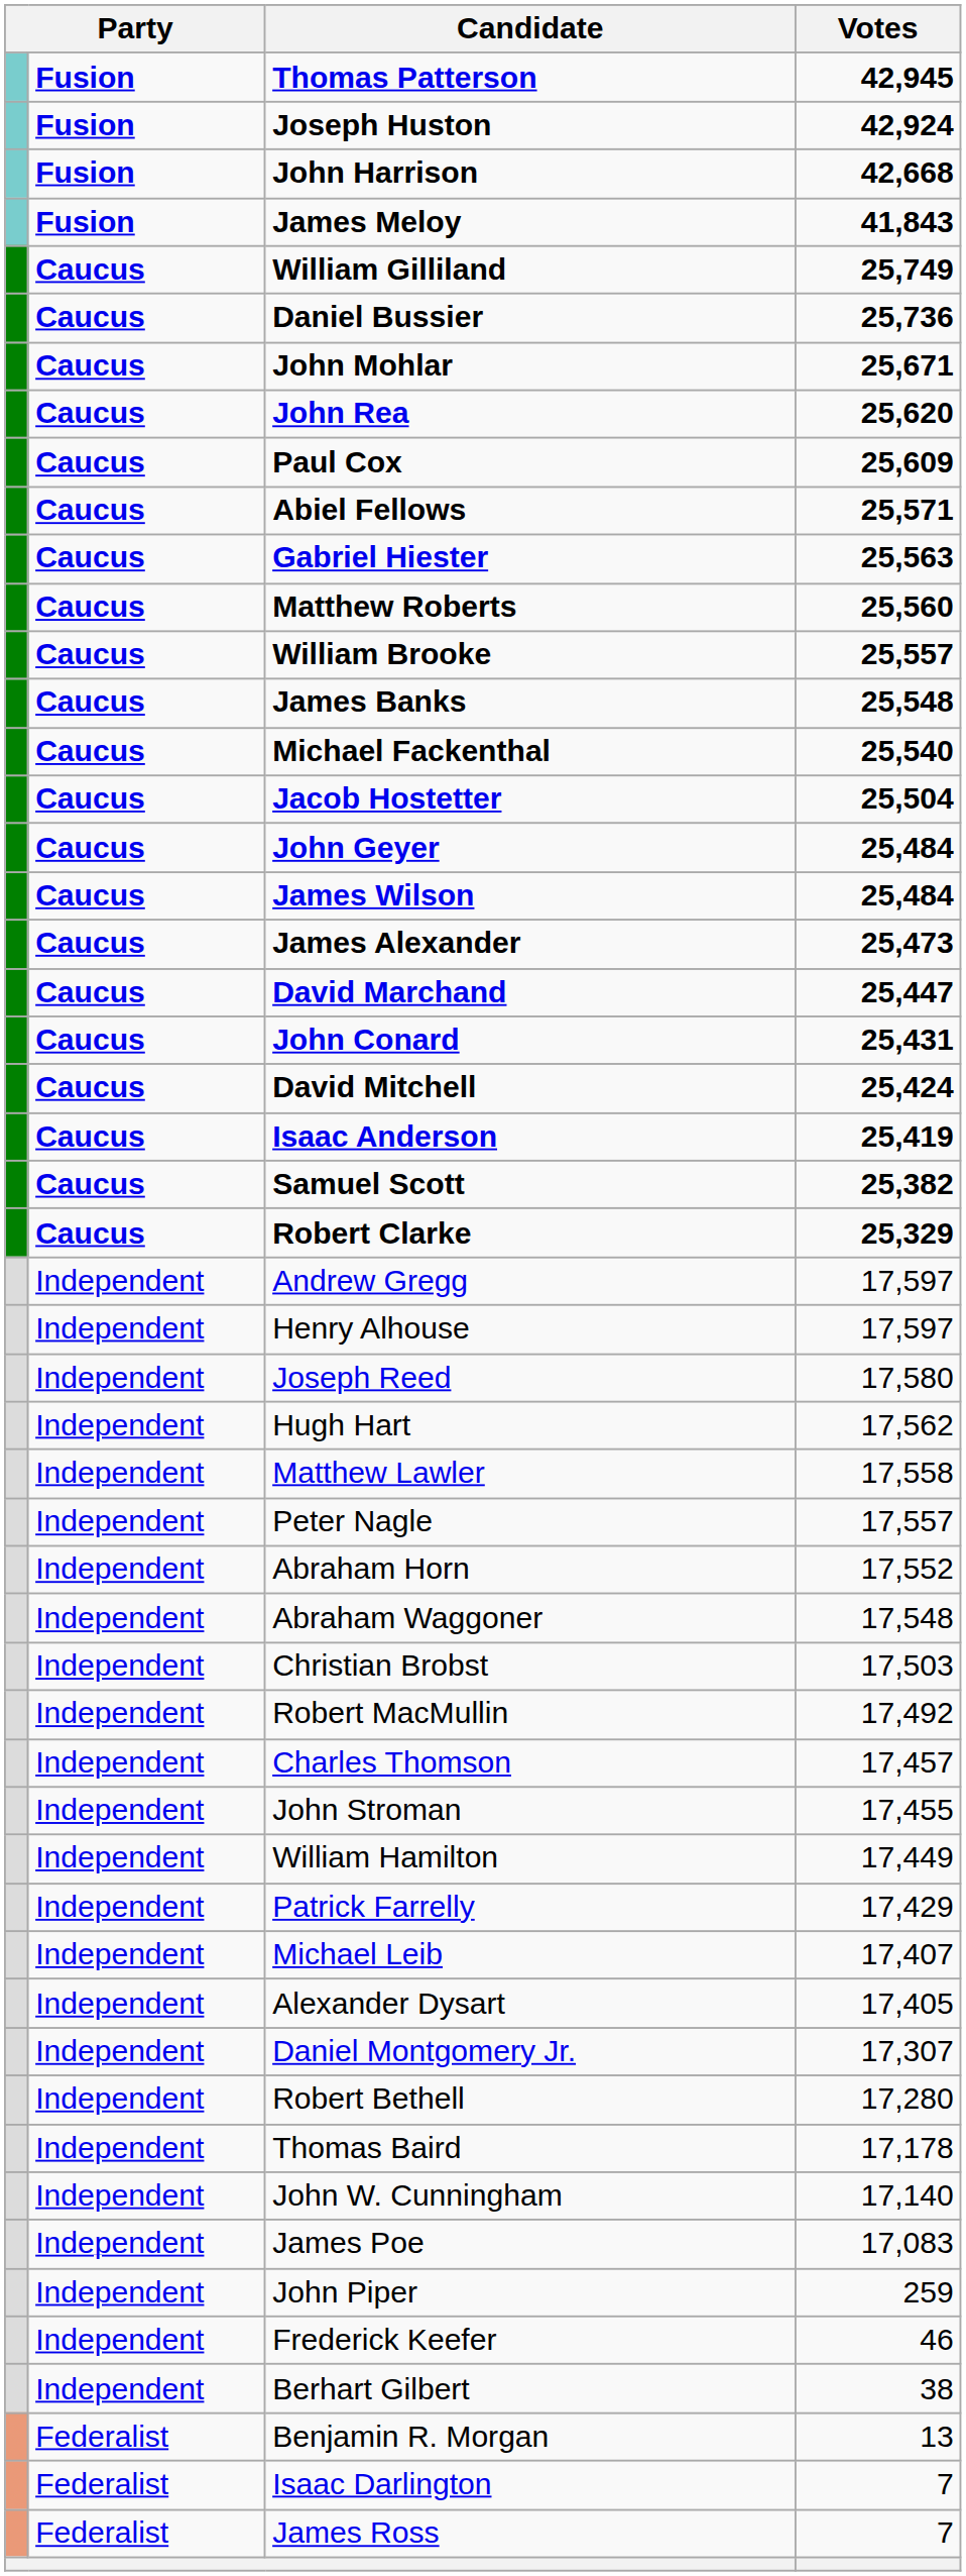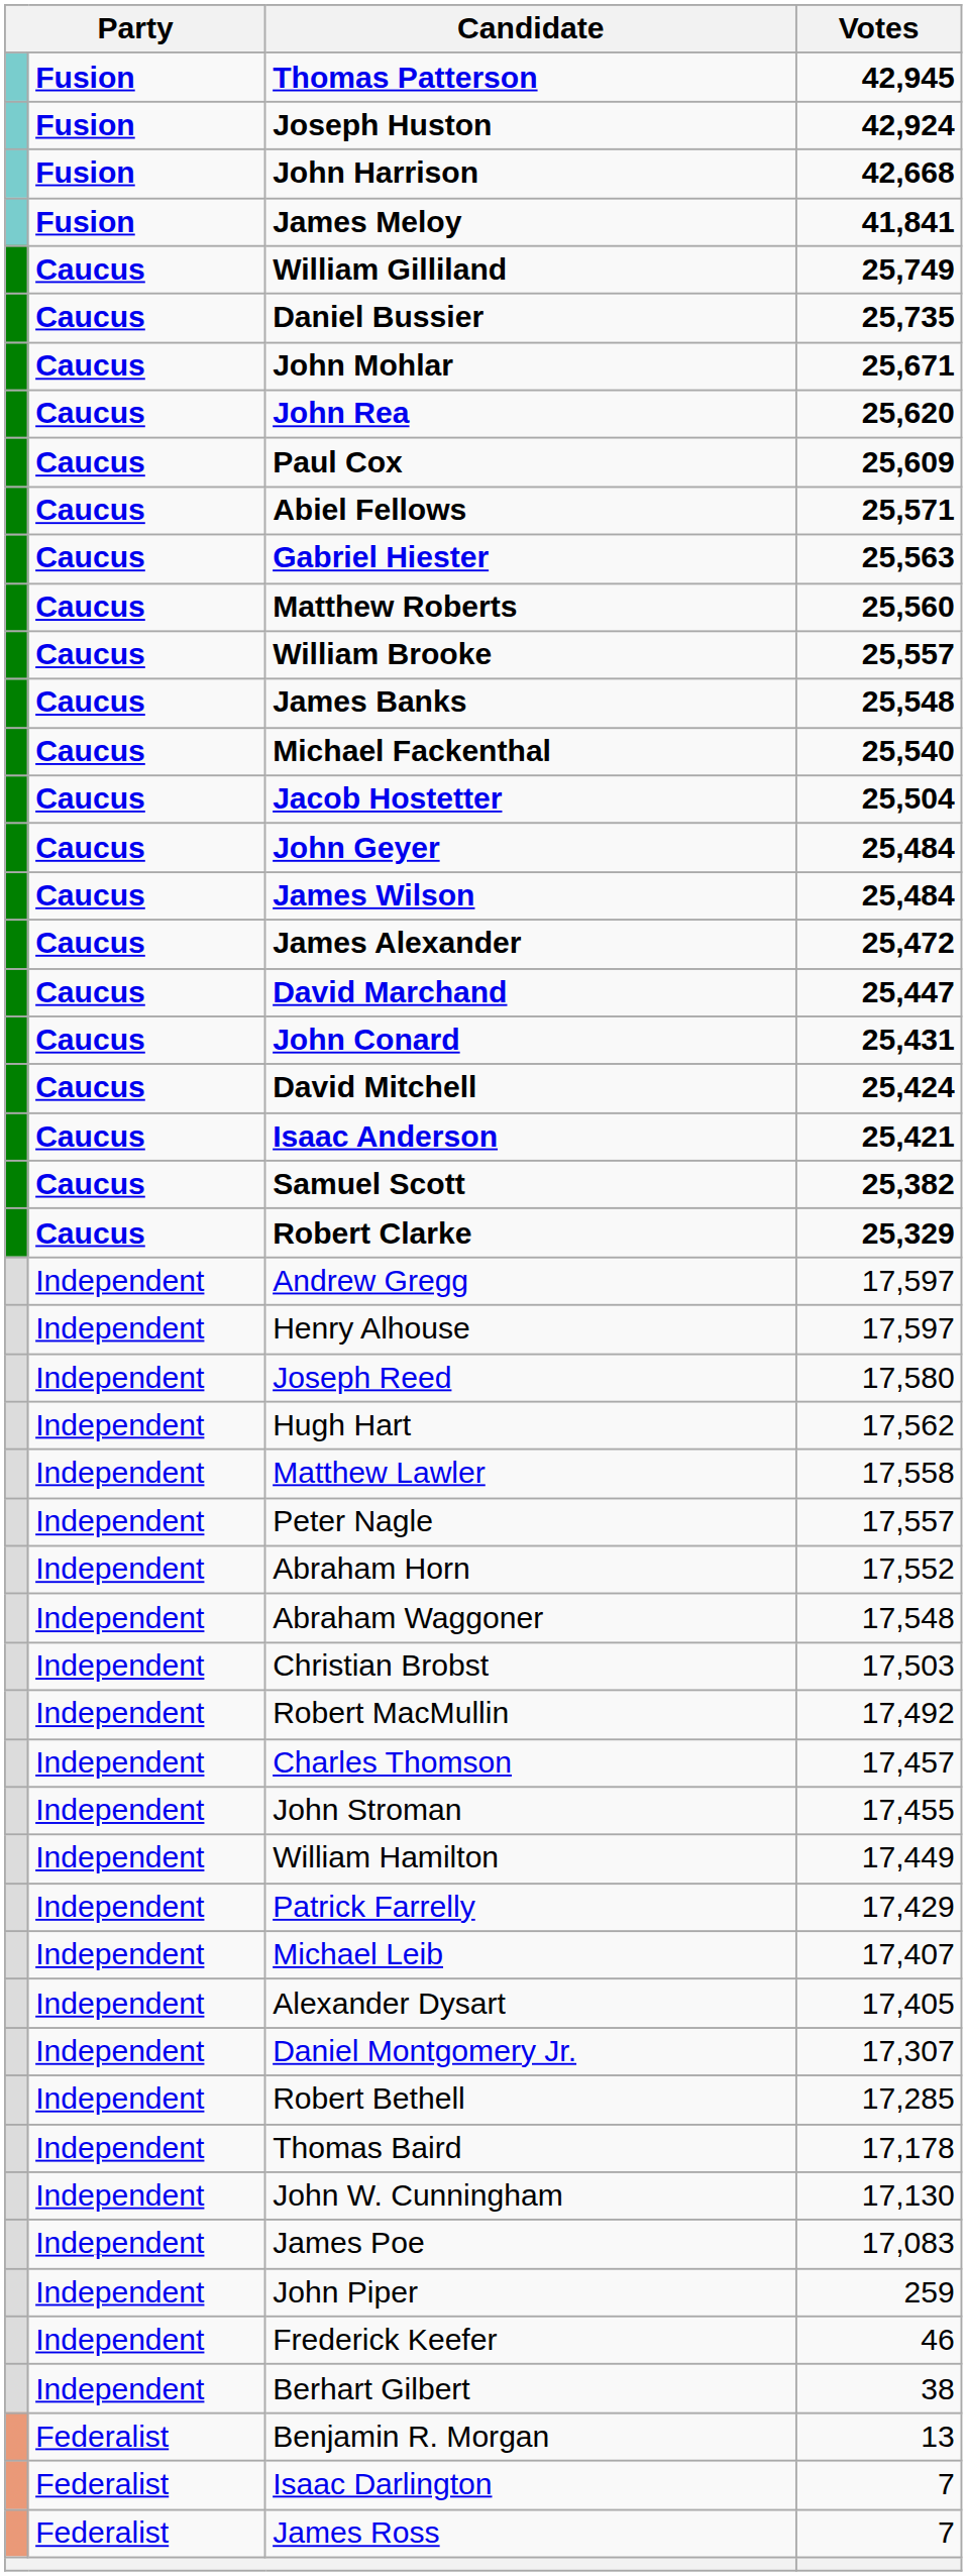James Meloy | Votes: 41,843 -> 41,841
Daniel Bussier | Votes: 25,736 -> 25,735
James Alexander | Votes: 25,473 -> 25,472
Isaac Anderson | Votes: 25,419 -> 25,421
Robert Bethell | Votes: 17,280 -> 17,285
John W. Cunningham | Votes: 17,140 -> 17,130
